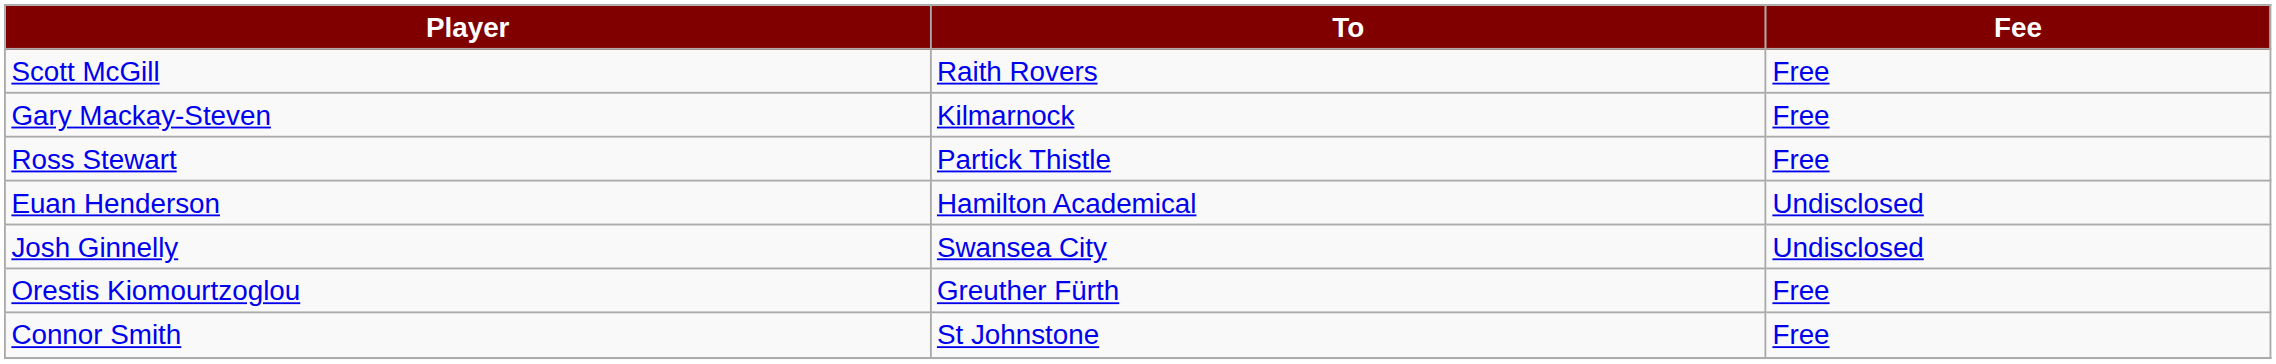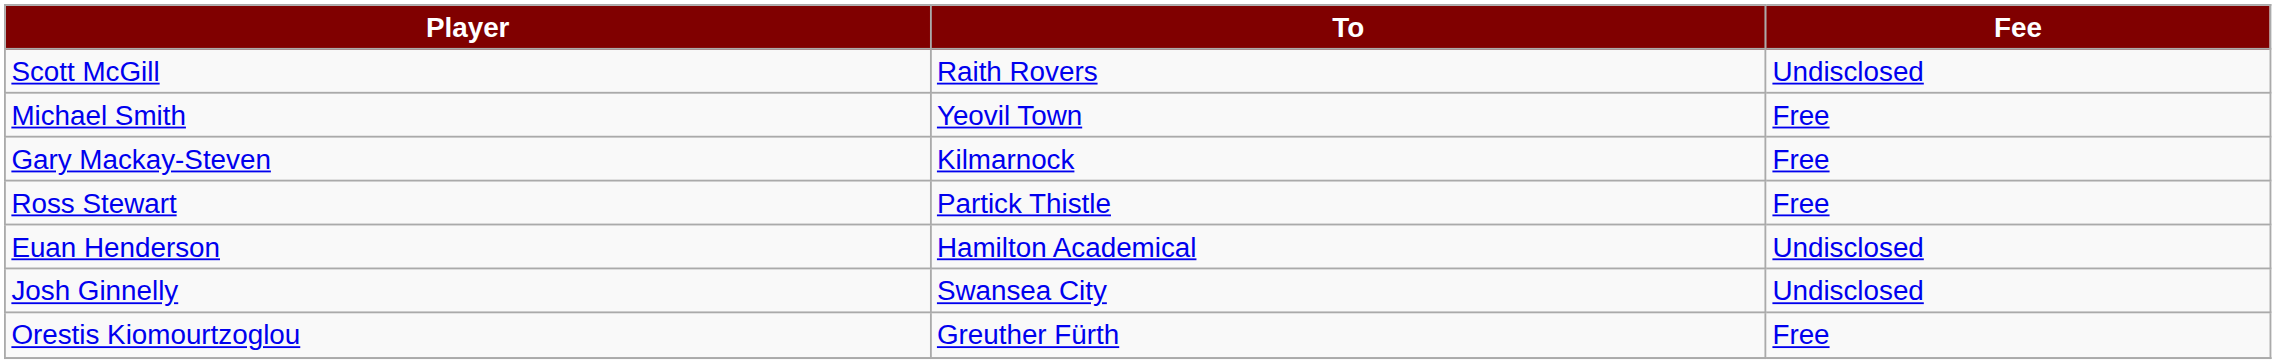Scott McGill | Fee: Free -> Undisclosed
+ row: Michael Smith | Yeovil Town | Free
- row: Connor Smith | St Johnstone | Free
